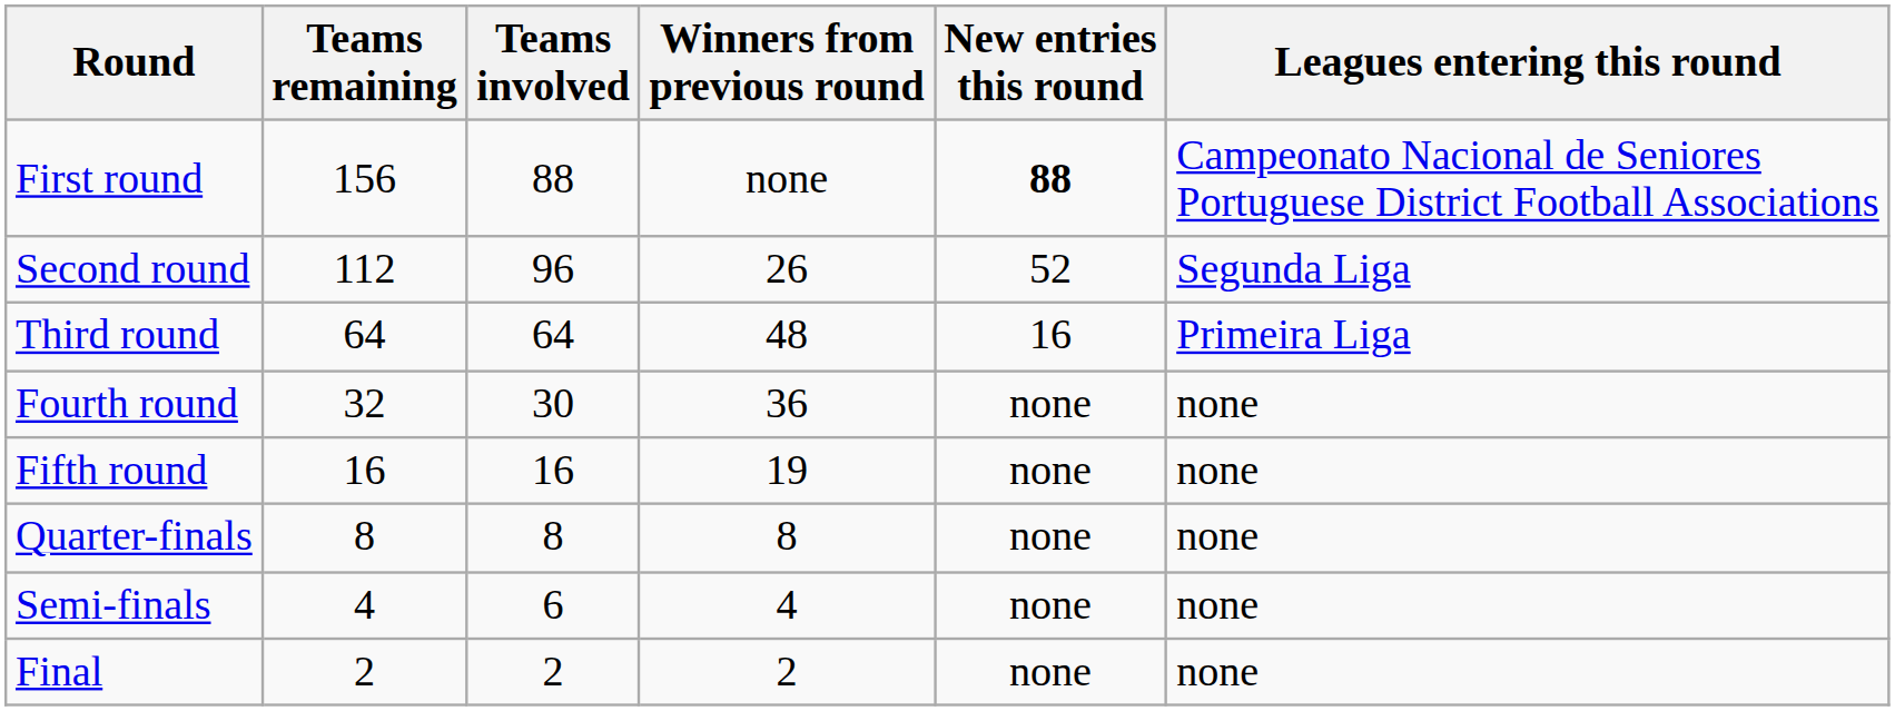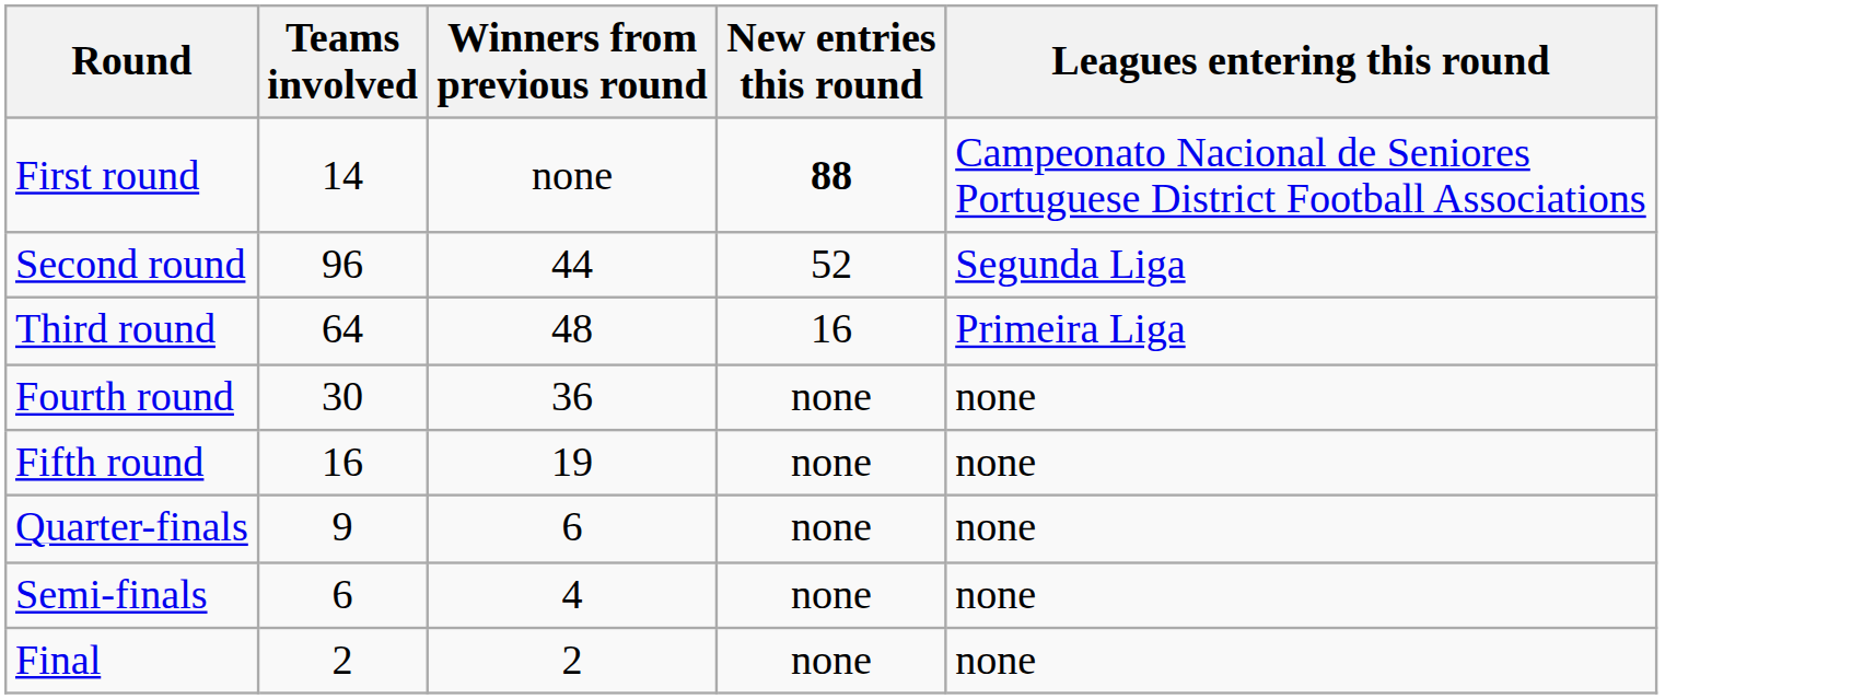- column: Teams remaining | 156 | 112 | 64 | 32 | 16 | 8 | 4 | 2
First round | Teams involved: 88 -> 14
Second round | Winners from previous round: 26 -> 44
Quarter-finals | Teams involved: 8 -> 9
Quarter-finals | Winners from previous round: 8 -> 6
